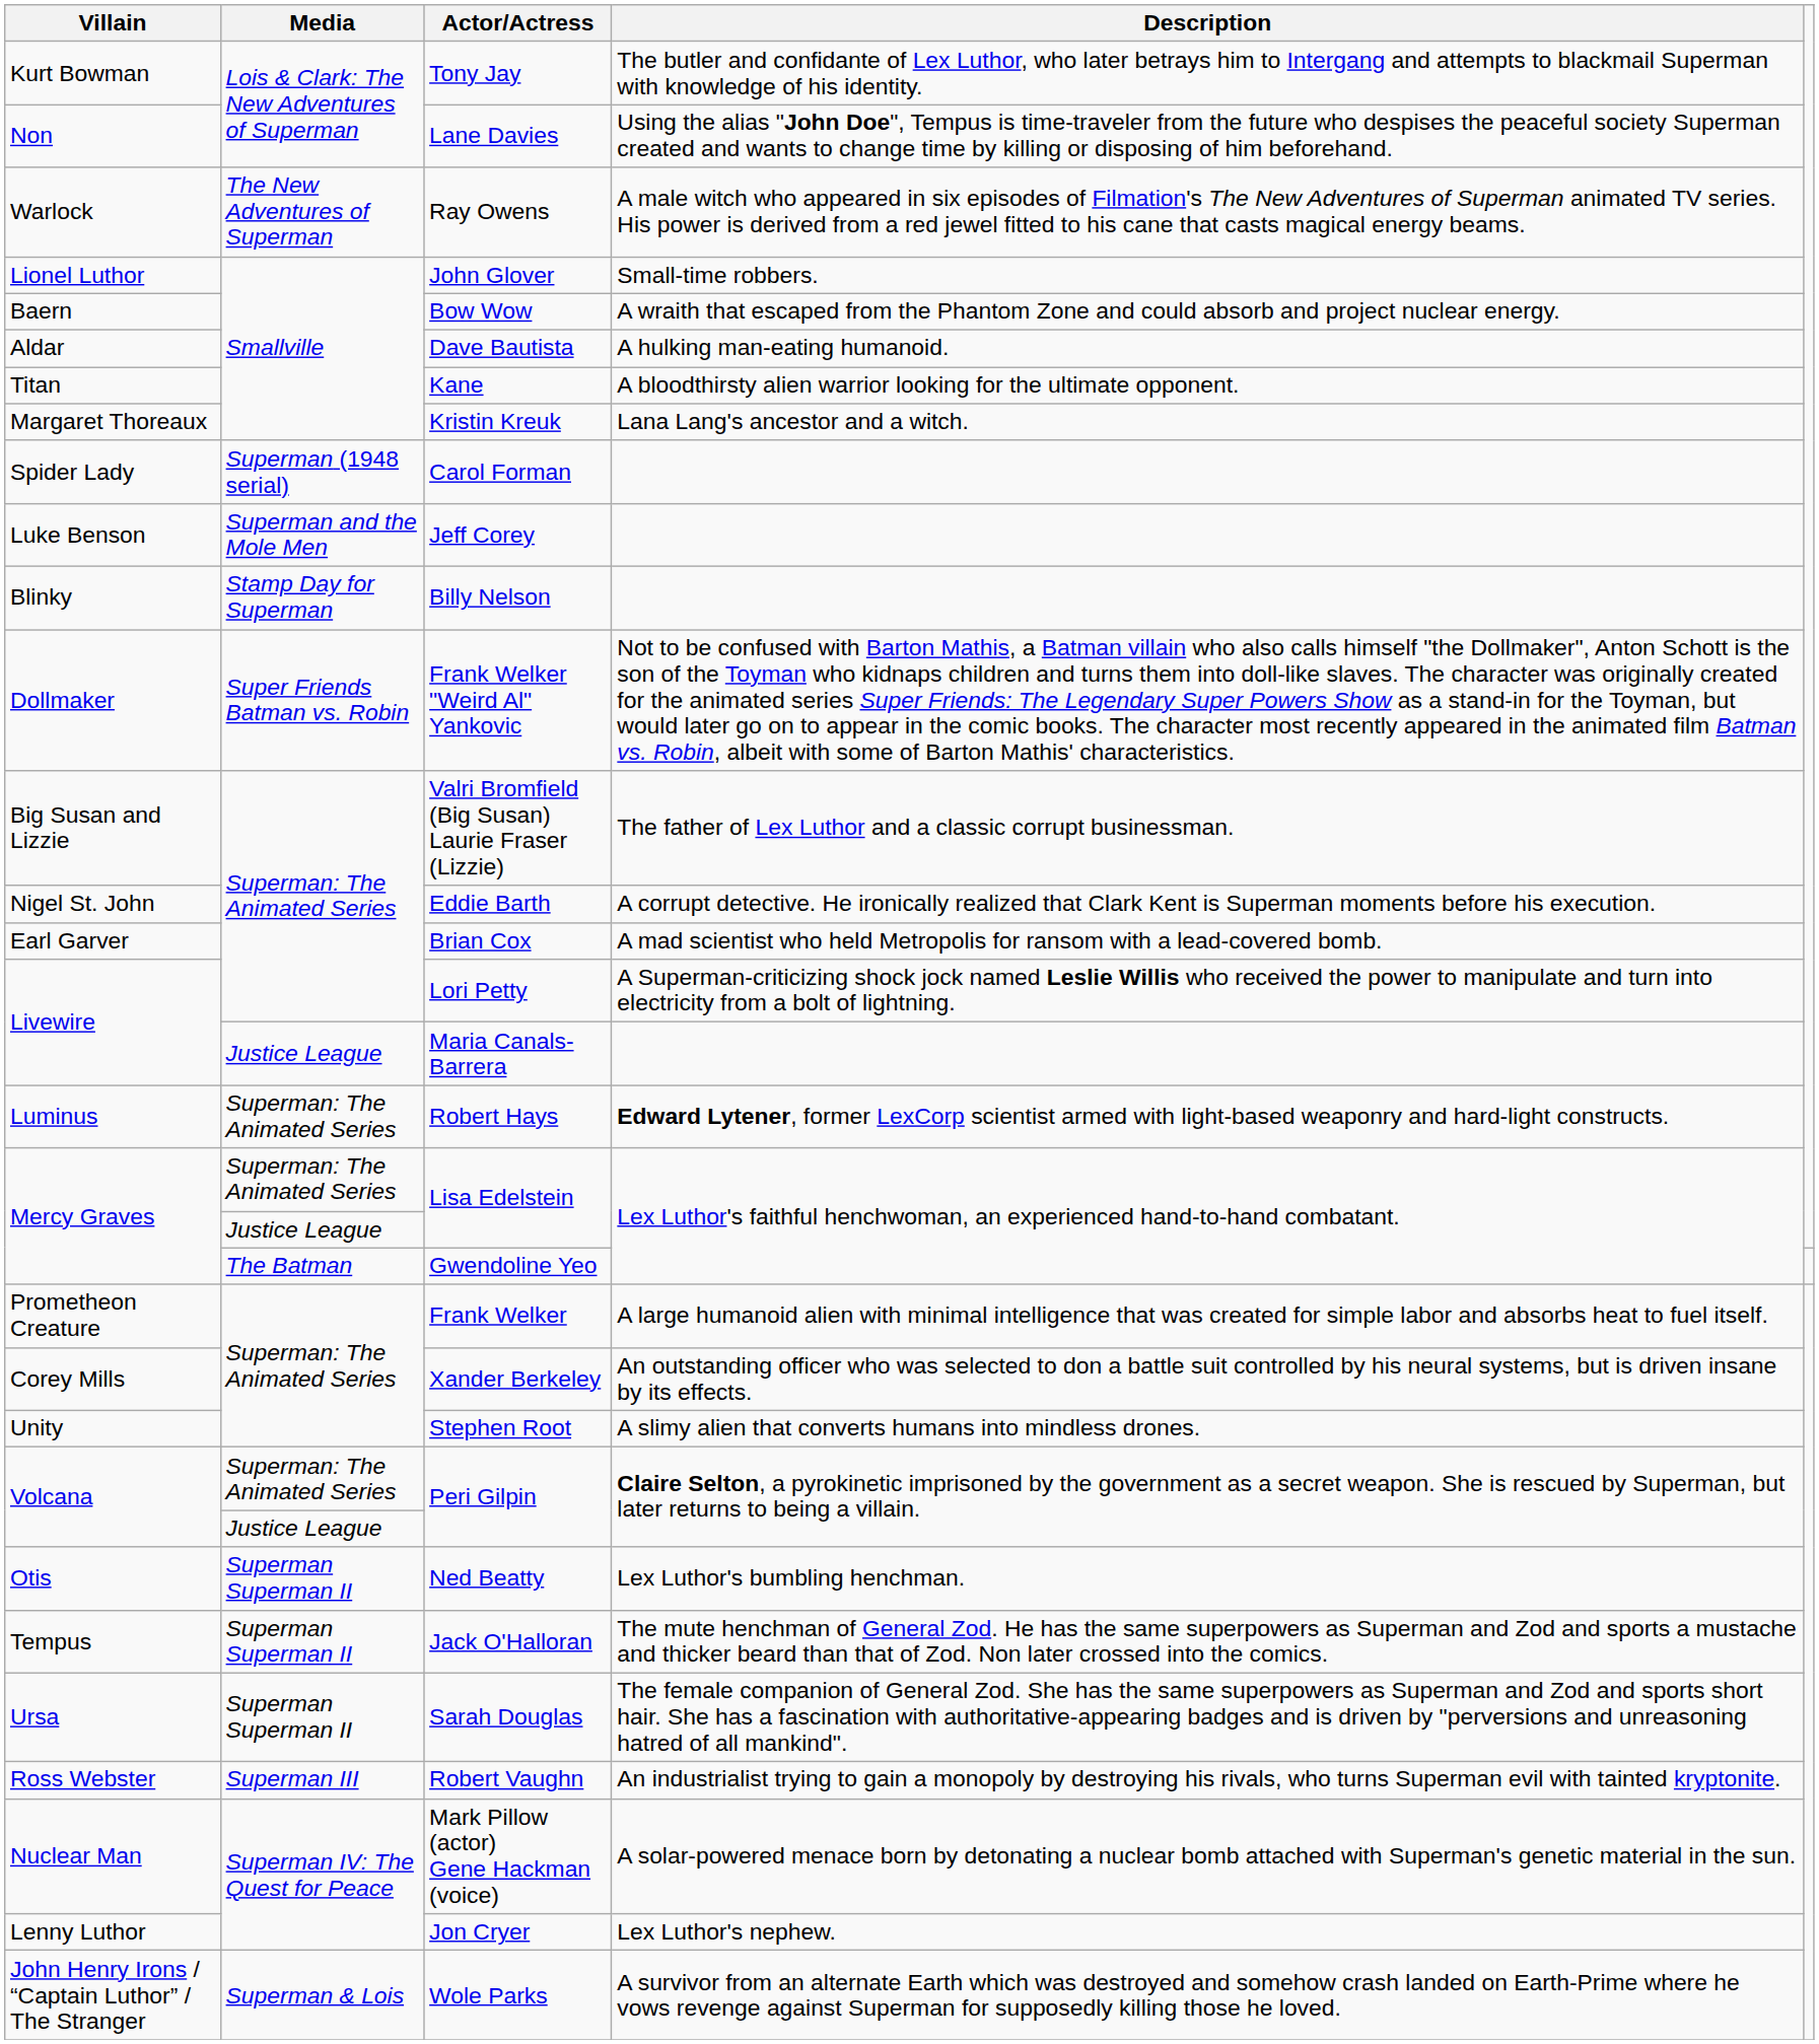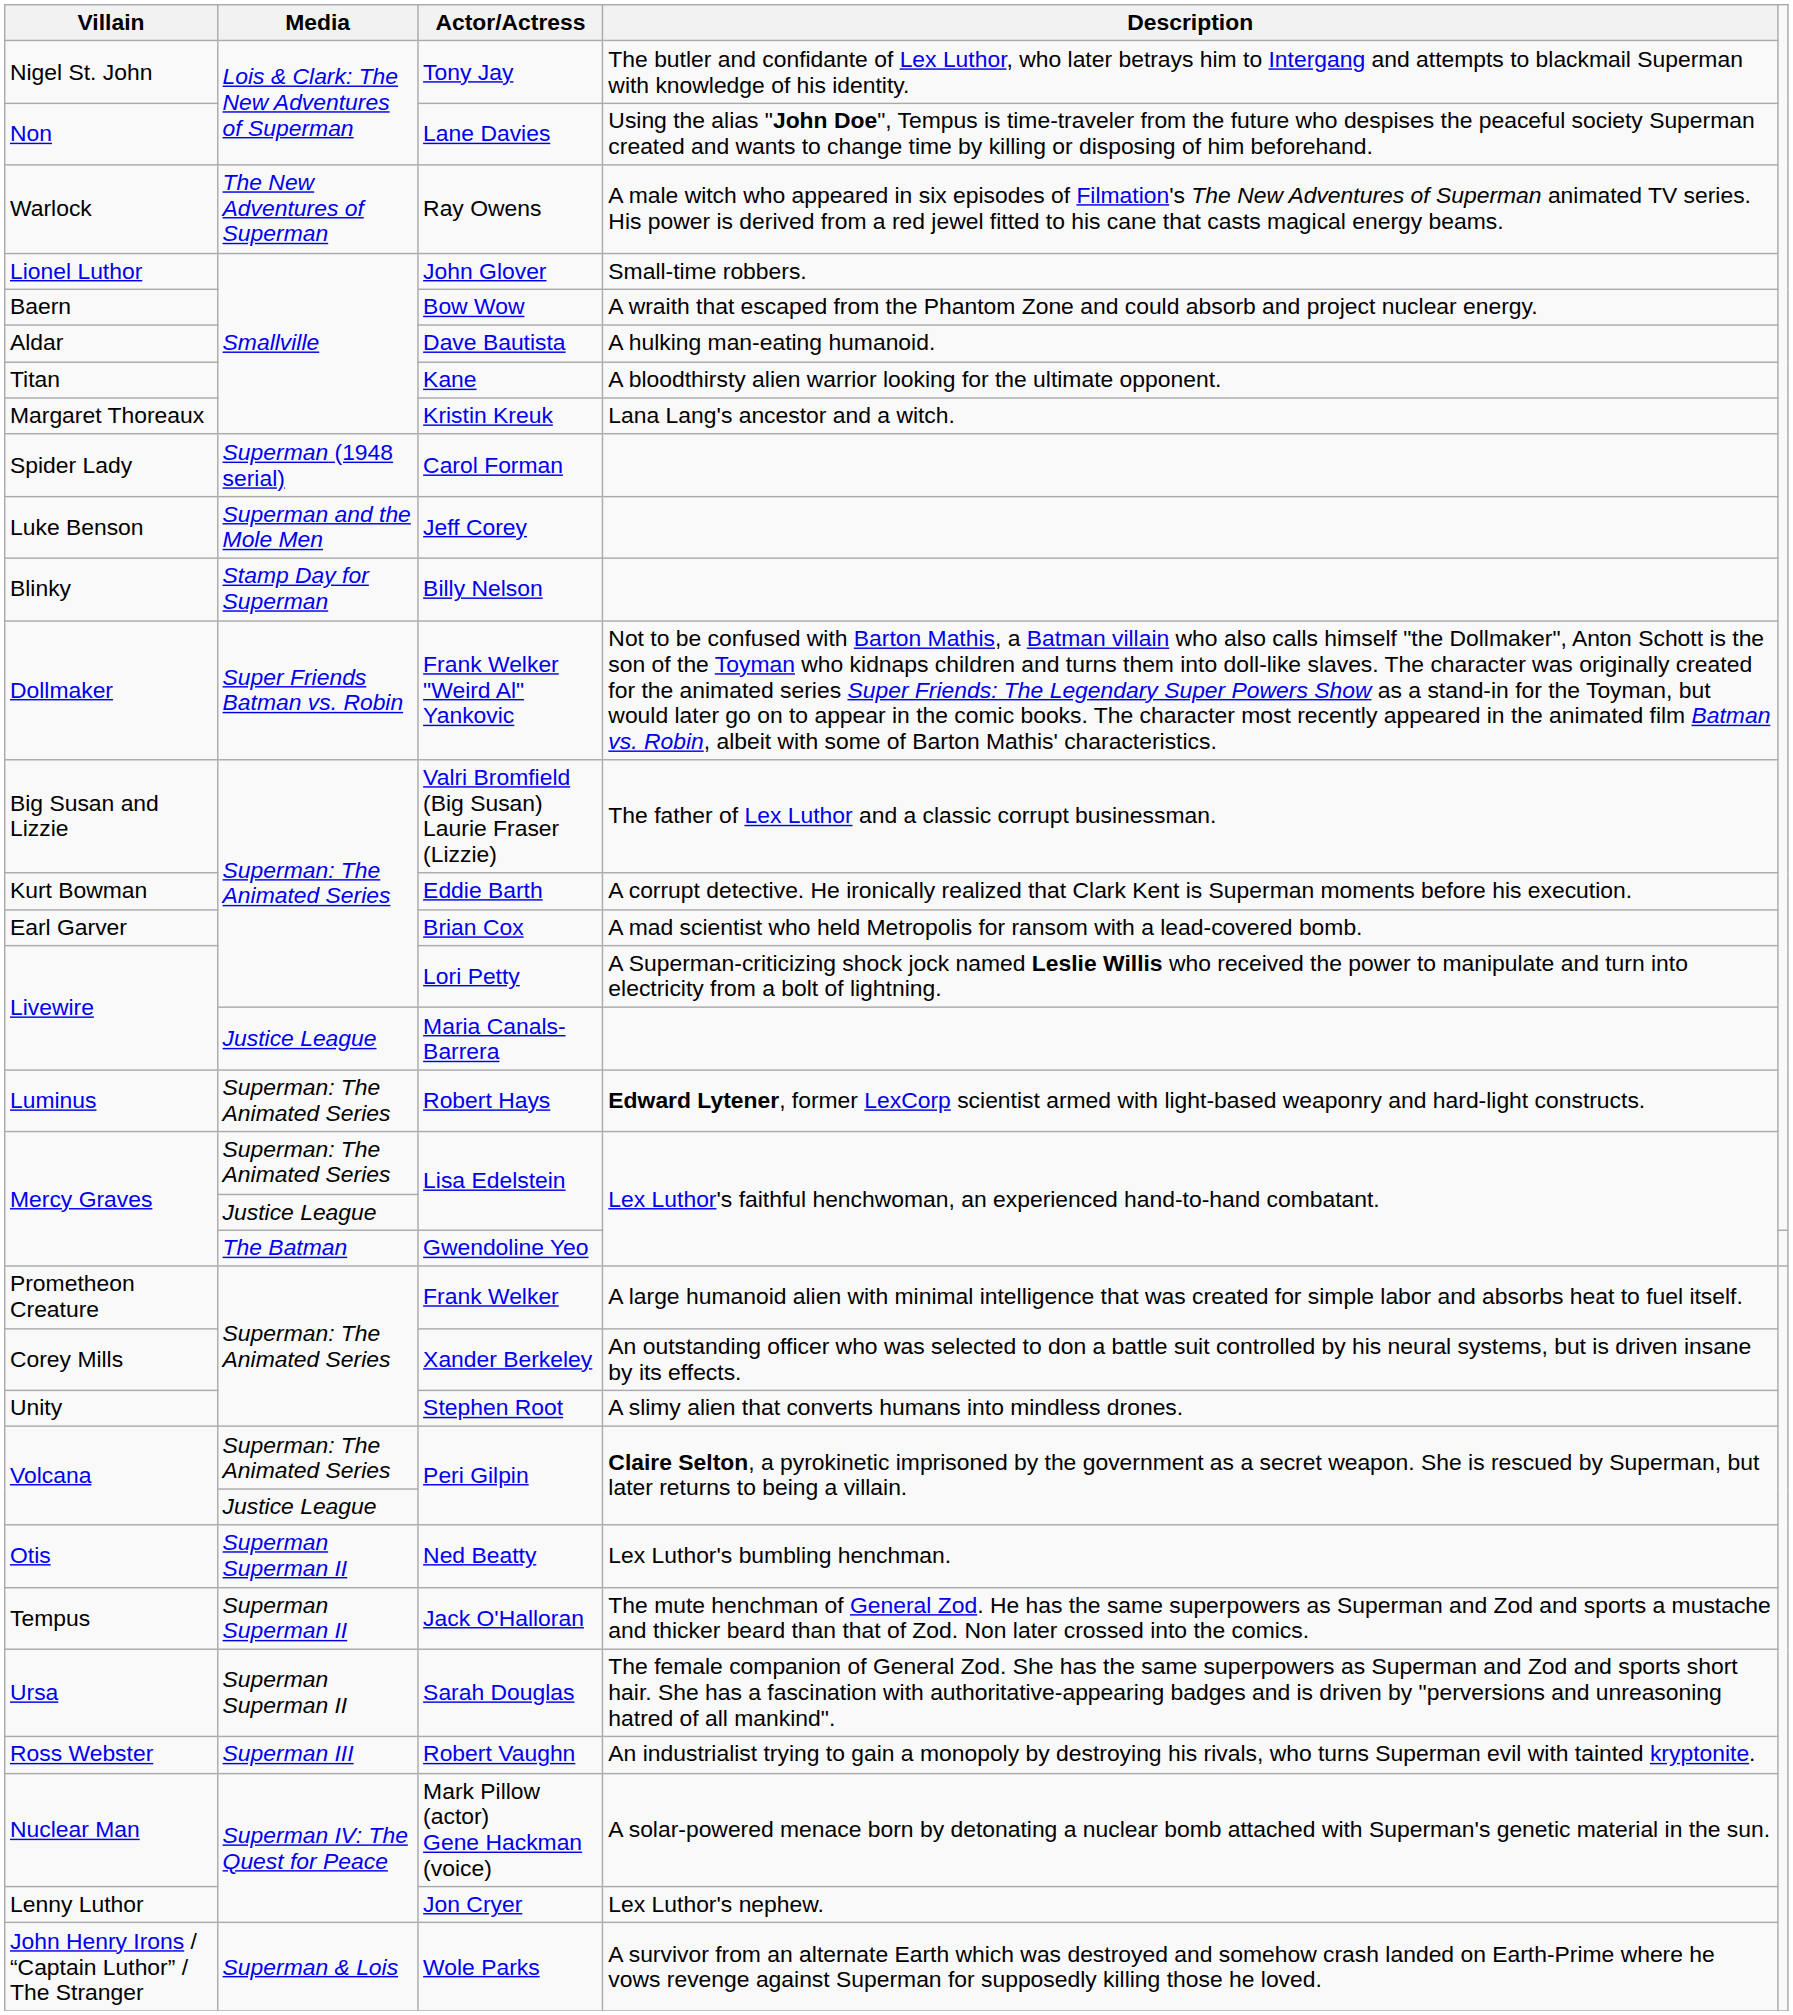Tony Jay | Villain: Kurt Bowman -> Nigel St. John
Eddie Barth | Villain: Nigel St. John -> Kurt Bowman
